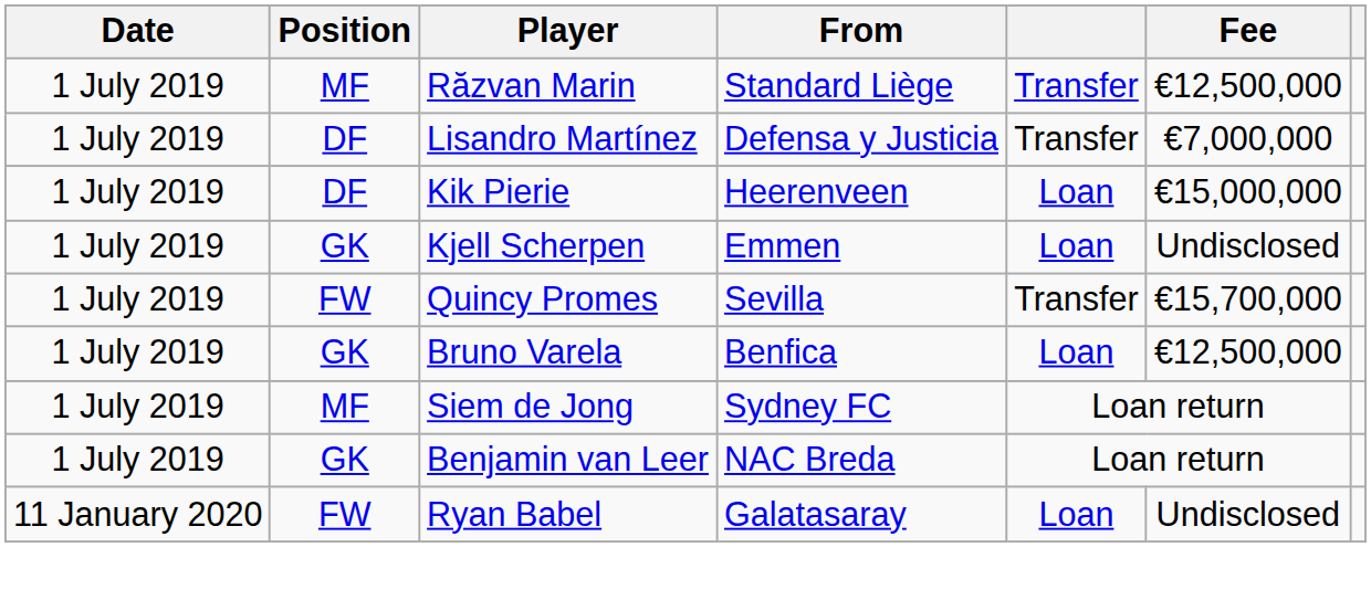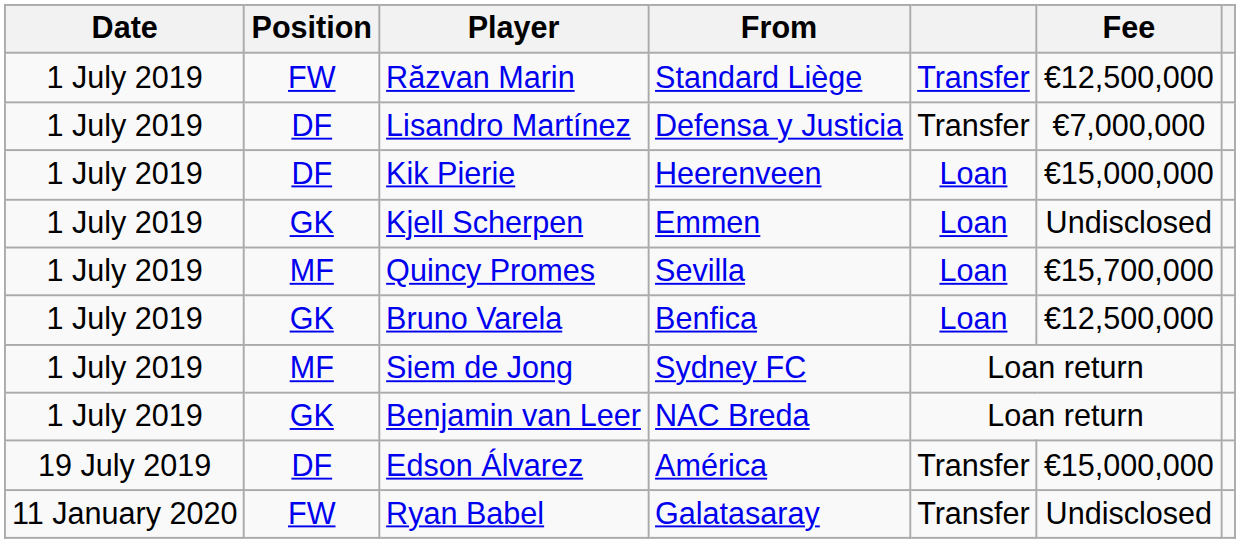Răzvan Marin | Position: MF -> FW
Quincy Promes | Position: FW -> MF
Quincy Promes | column 5: Transfer -> Loan
+ row: 19 July 2019 | DF | Edson Álvarez | América | Transfer | €15,000,000
Ryan Babel | column 5: Loan -> Transfer
